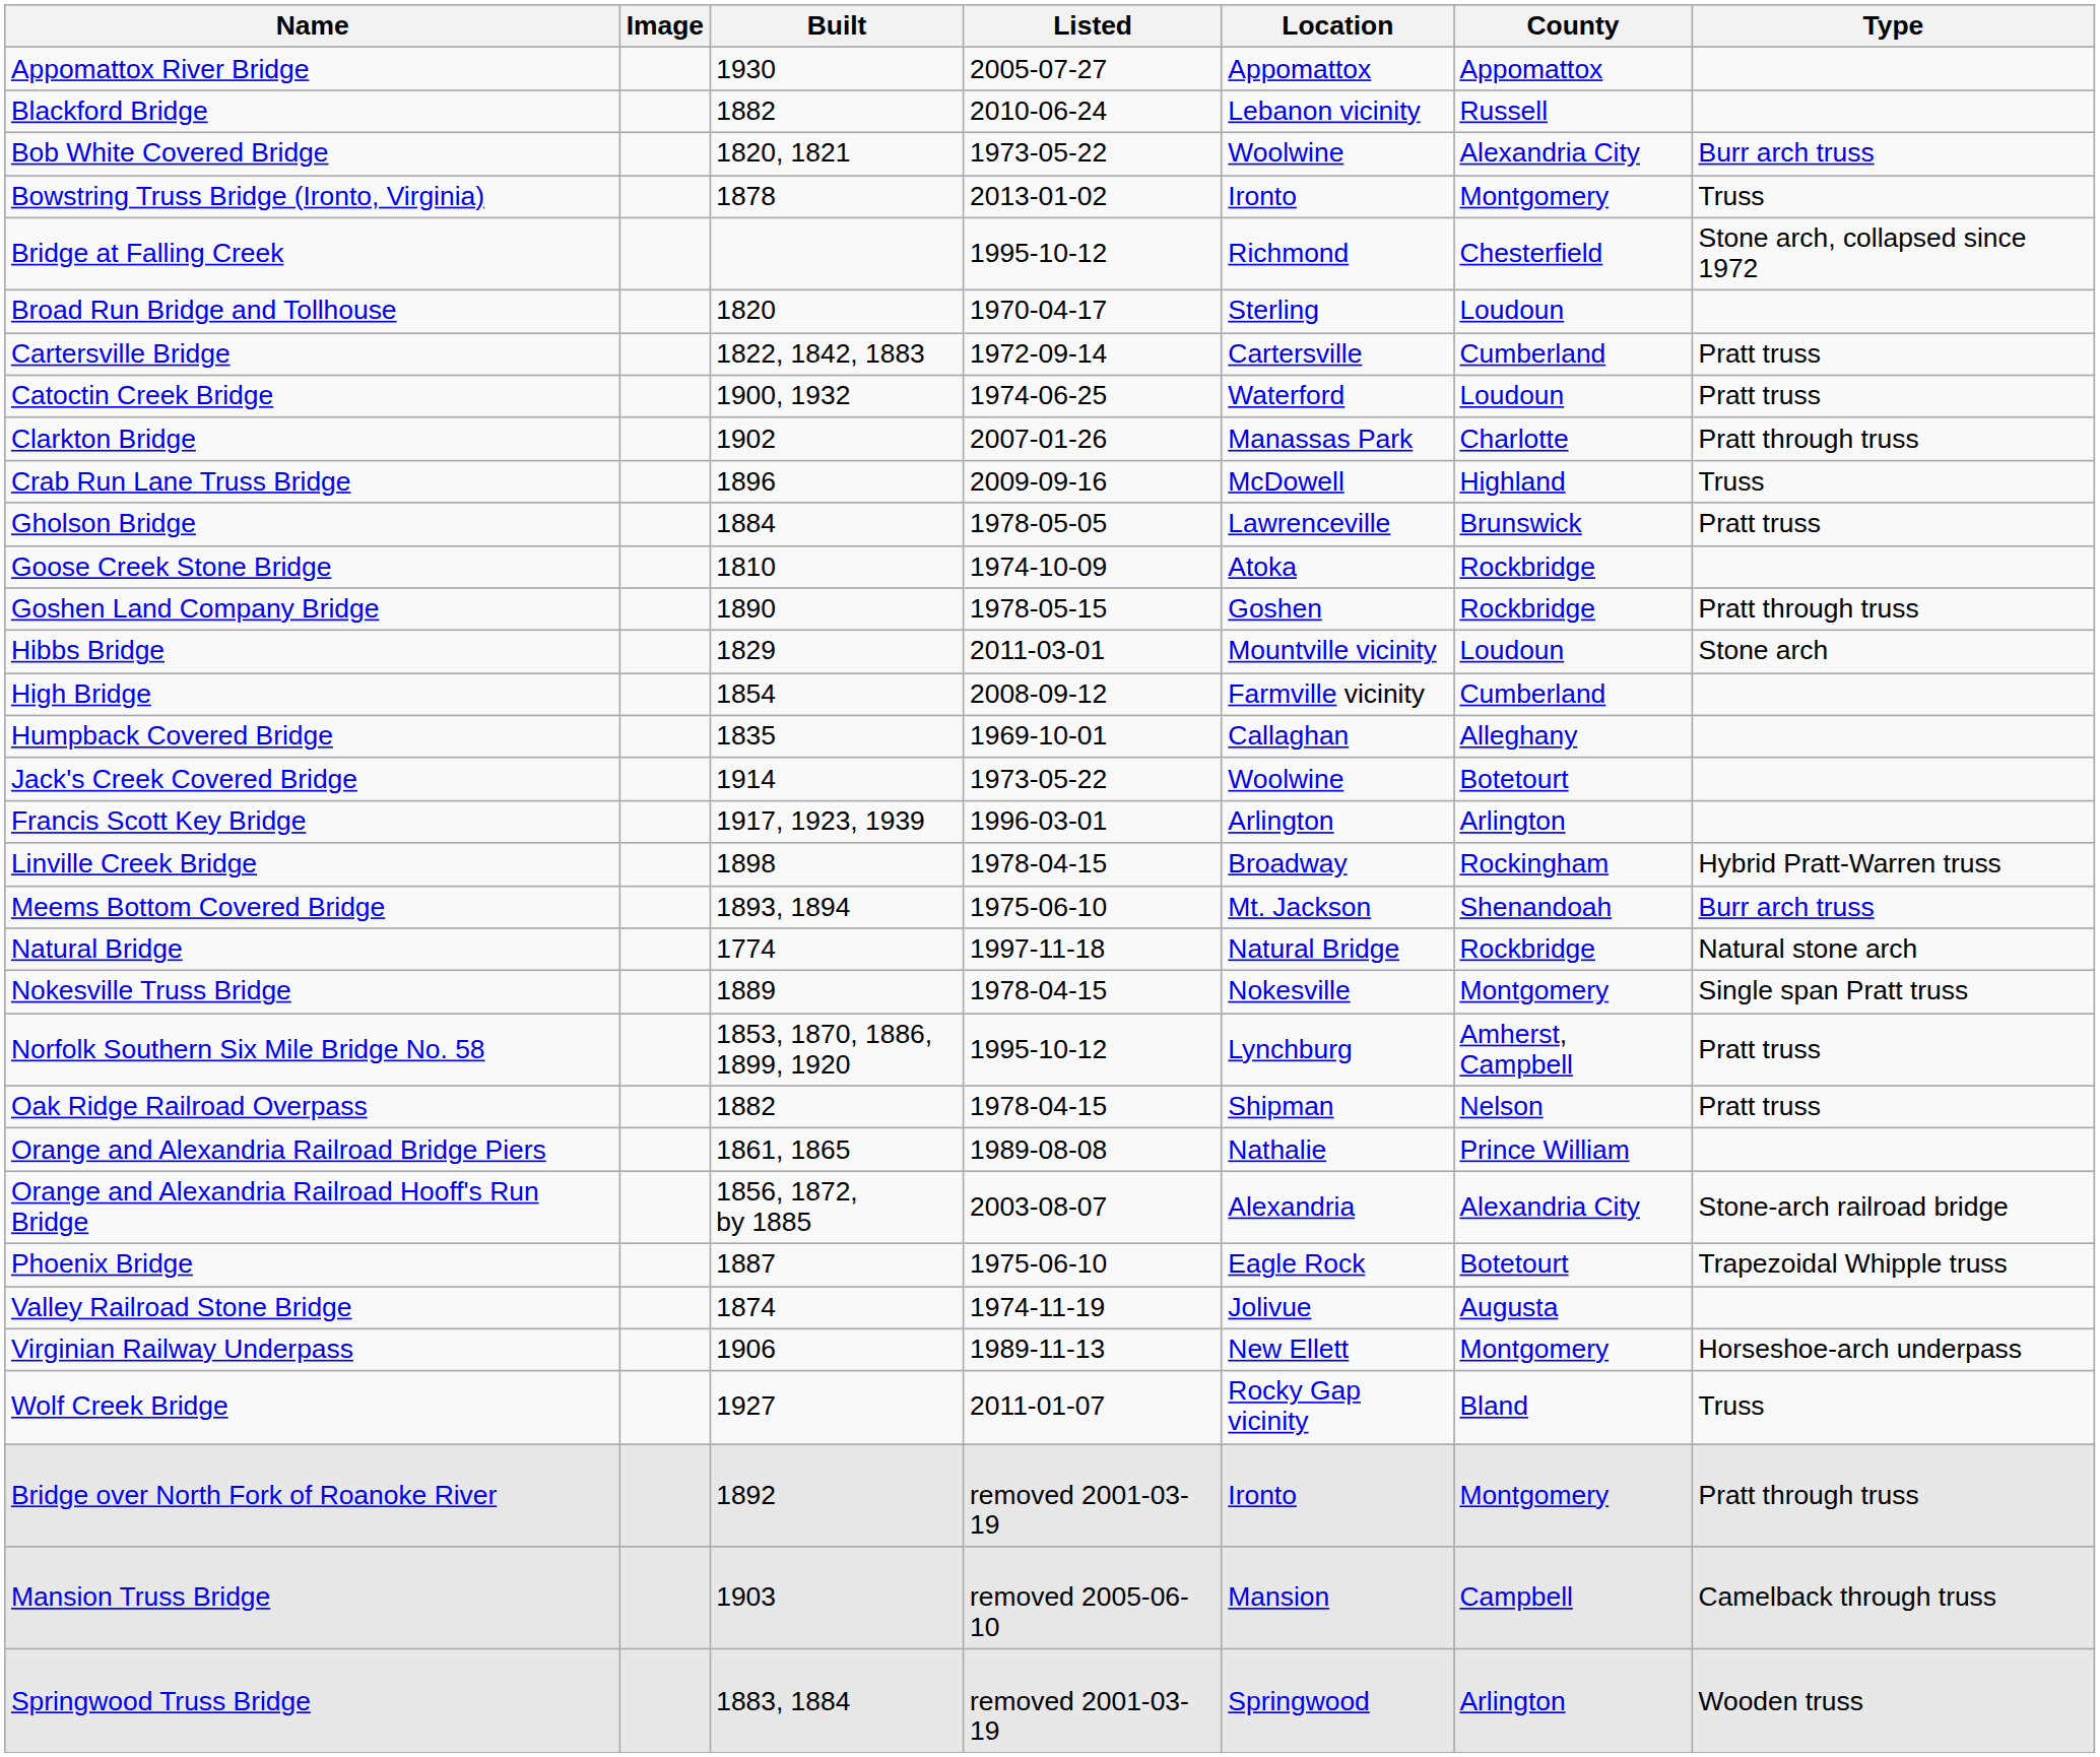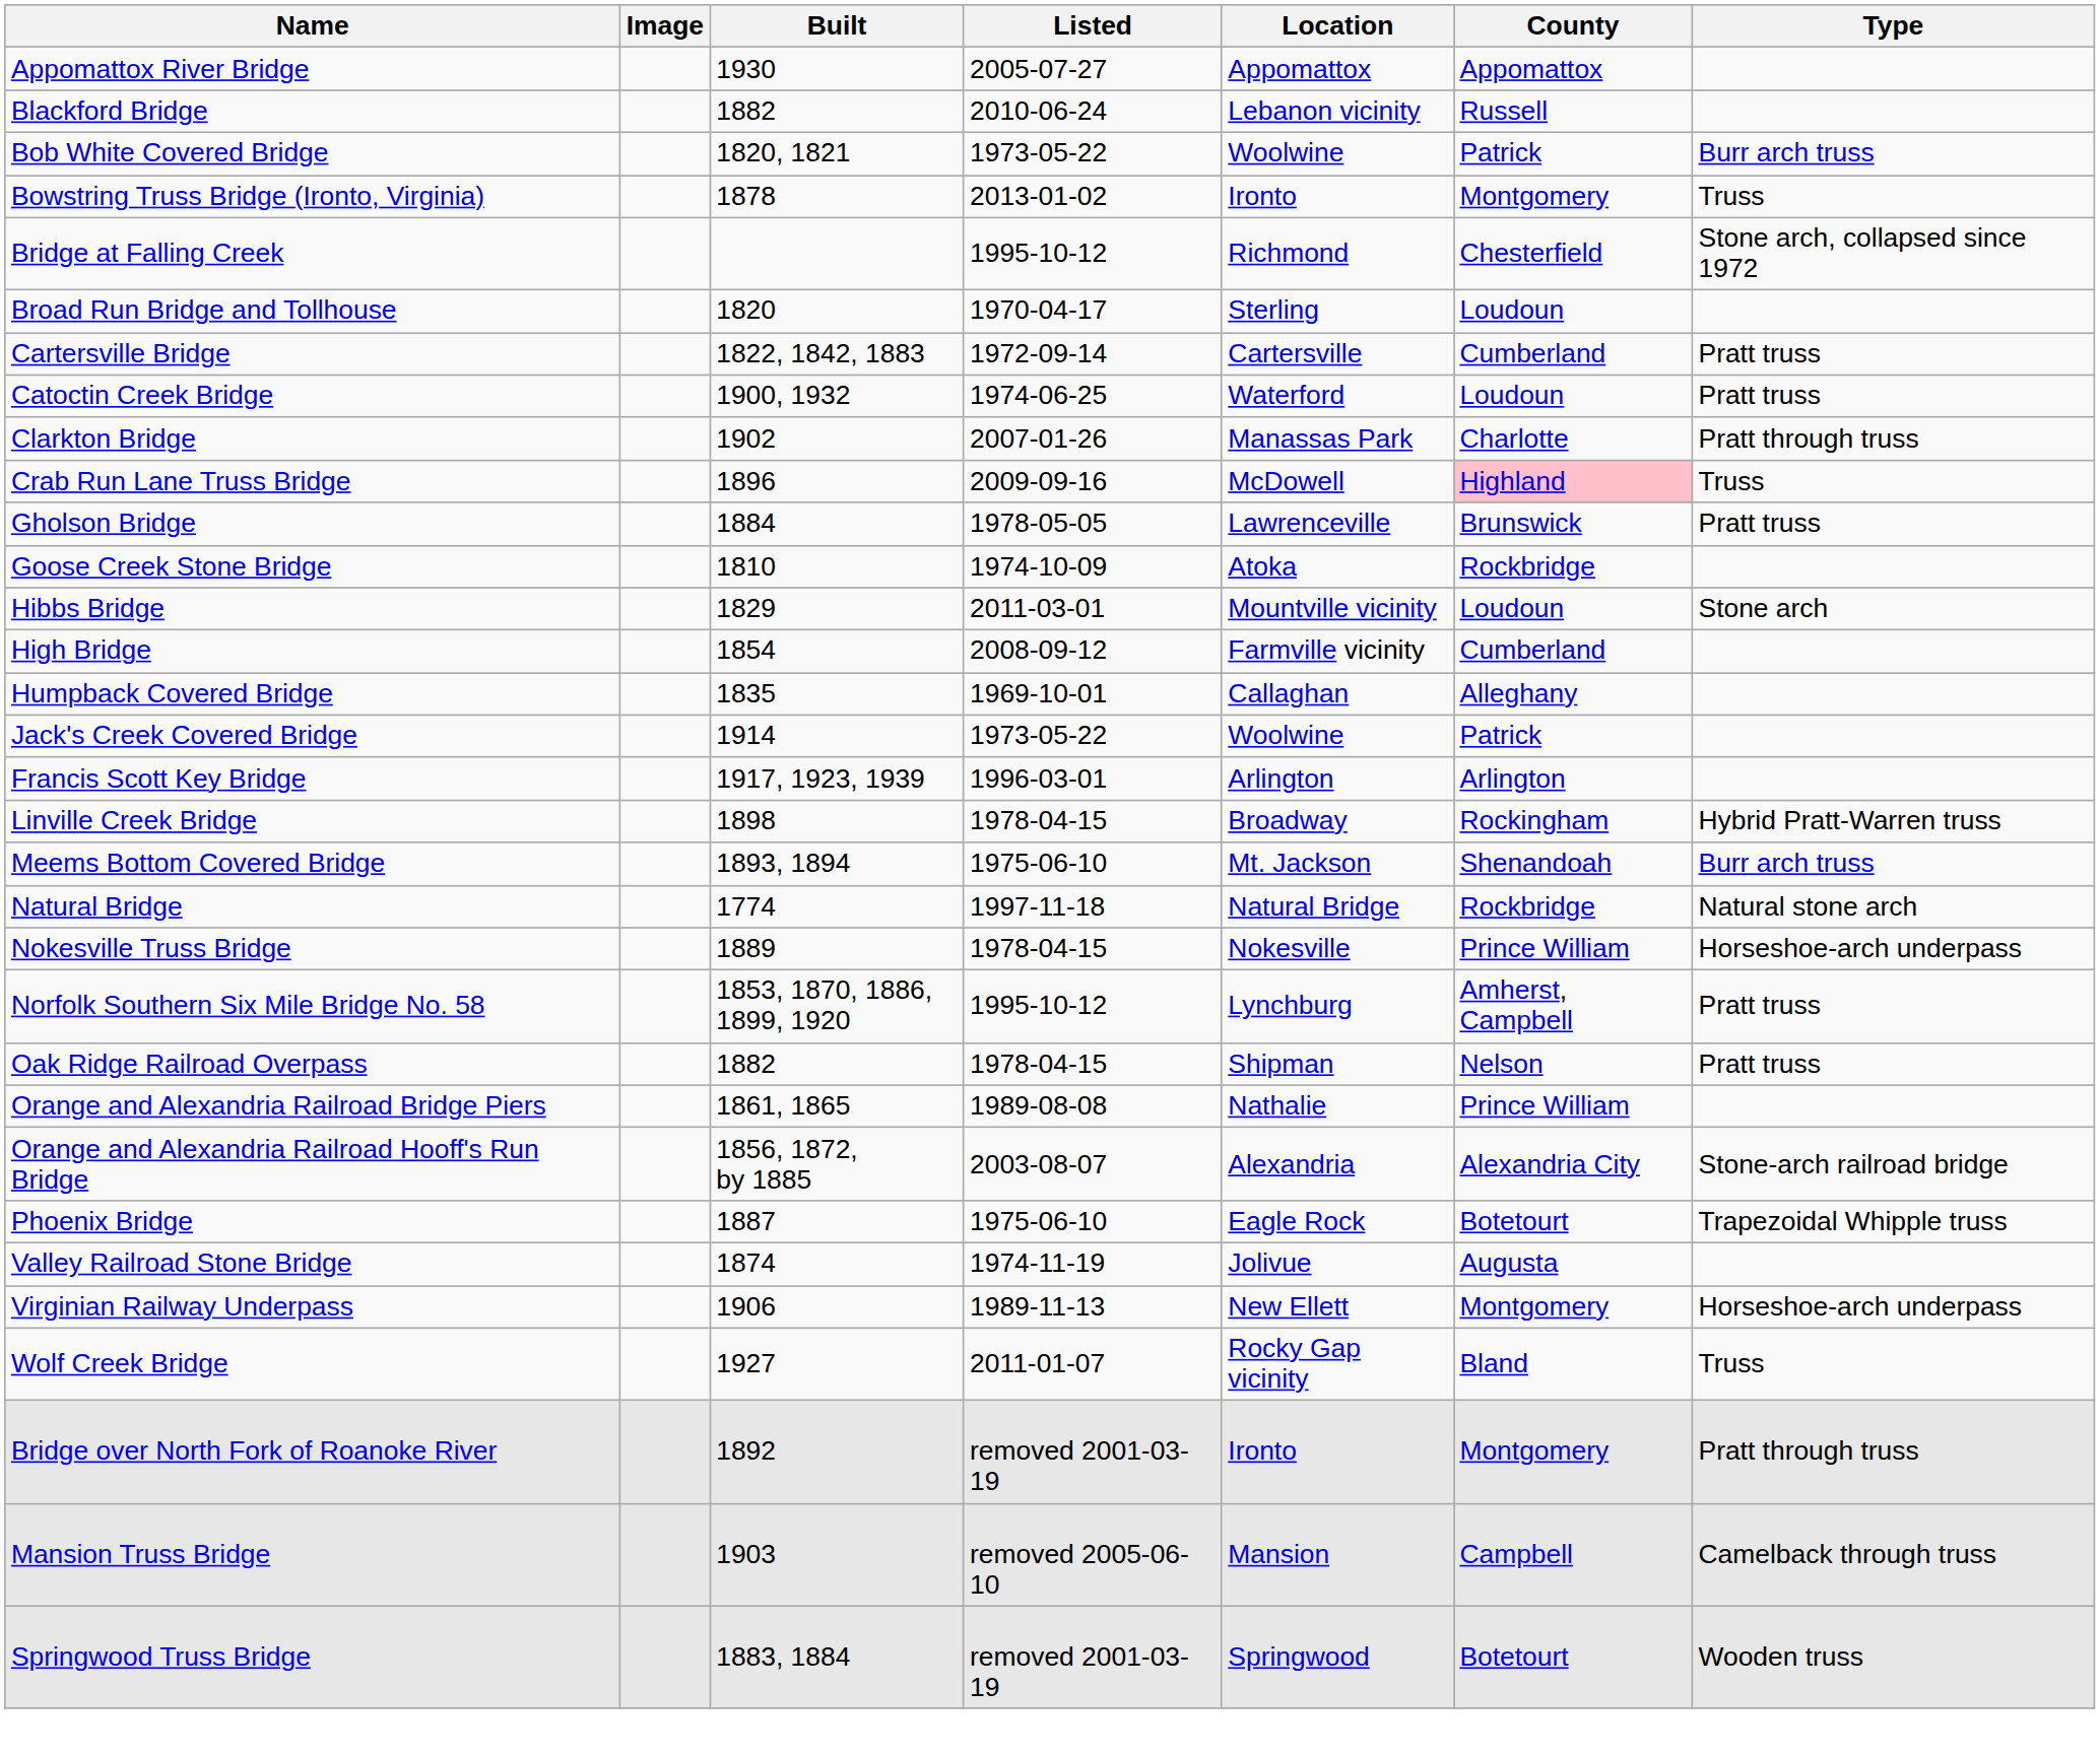Bob White Covered Bridge | County: Alexandria City -> Patrick
Crab Run Lane Truss Bridge | County: no background -> pink background
- row: Goshen Land Company Bridge | 1890 | 1978-05-15 | Goshen | Rockbridge | Pratt through truss
Jack's Creek Covered Bridge | County: Botetourt -> Patrick
Nokesville Truss Bridge | County: Montgomery -> Prince William
Nokesville Truss Bridge | Type: Single span Pratt truss -> Horseshoe-arch underpass
Springwood Truss Bridge | County: Arlington -> Botetourt
